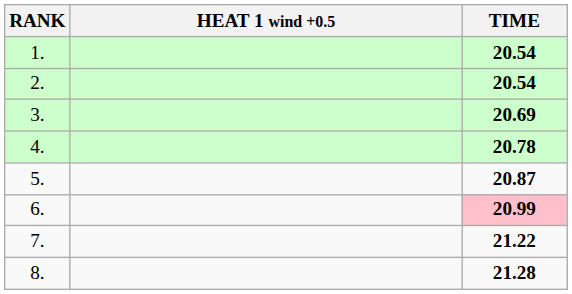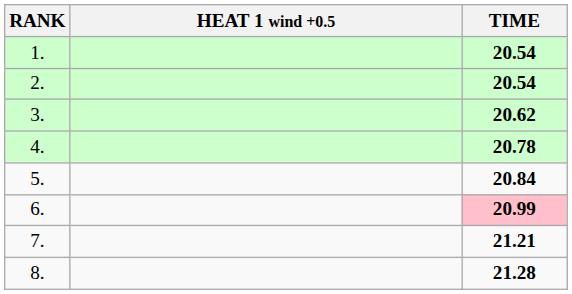3. | TIME: 20.69 -> 20.62
5. | TIME: 20.87 -> 20.84
7. | TIME: 21.22 -> 21.21
